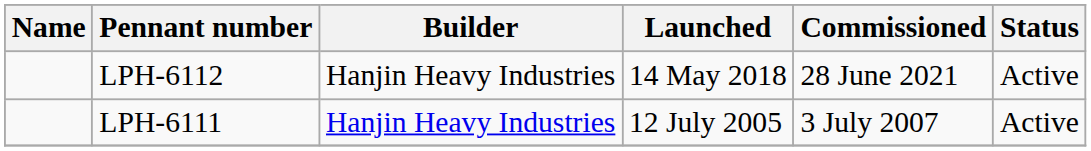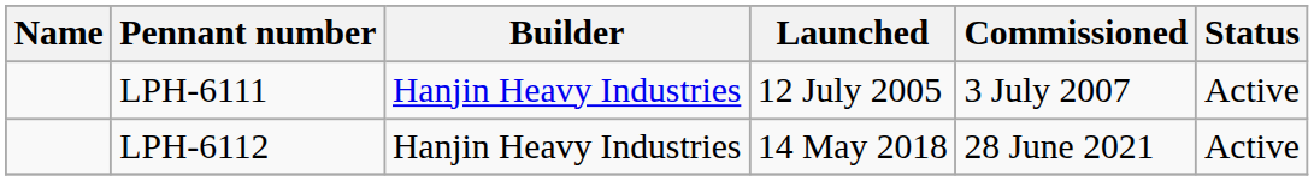rows swapped: LPH-6111 <-> LPH-6112
